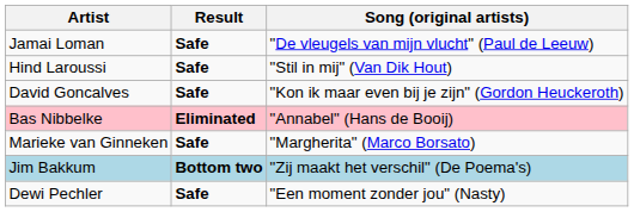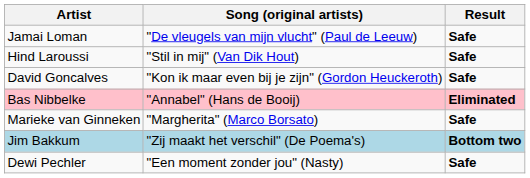columns swapped: Song (original artists) <-> Result
